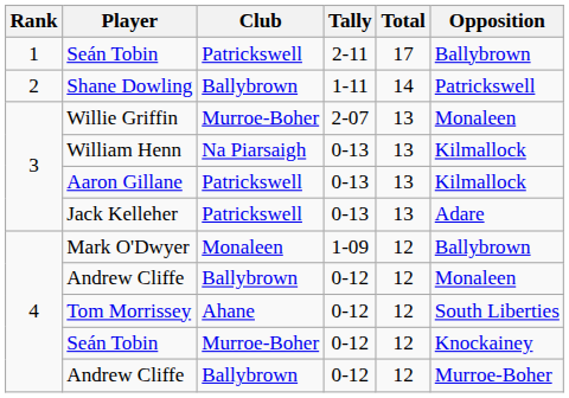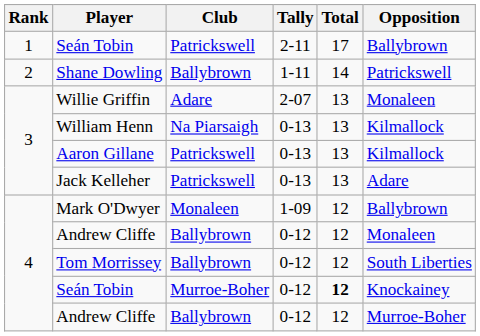Willie Griffin | Club: Murroe-Boher -> Adare
Tom Morrissey | Club: Ahane -> Ballybrown
Seán Tobin / 0-12 | Total: normal -> bold
